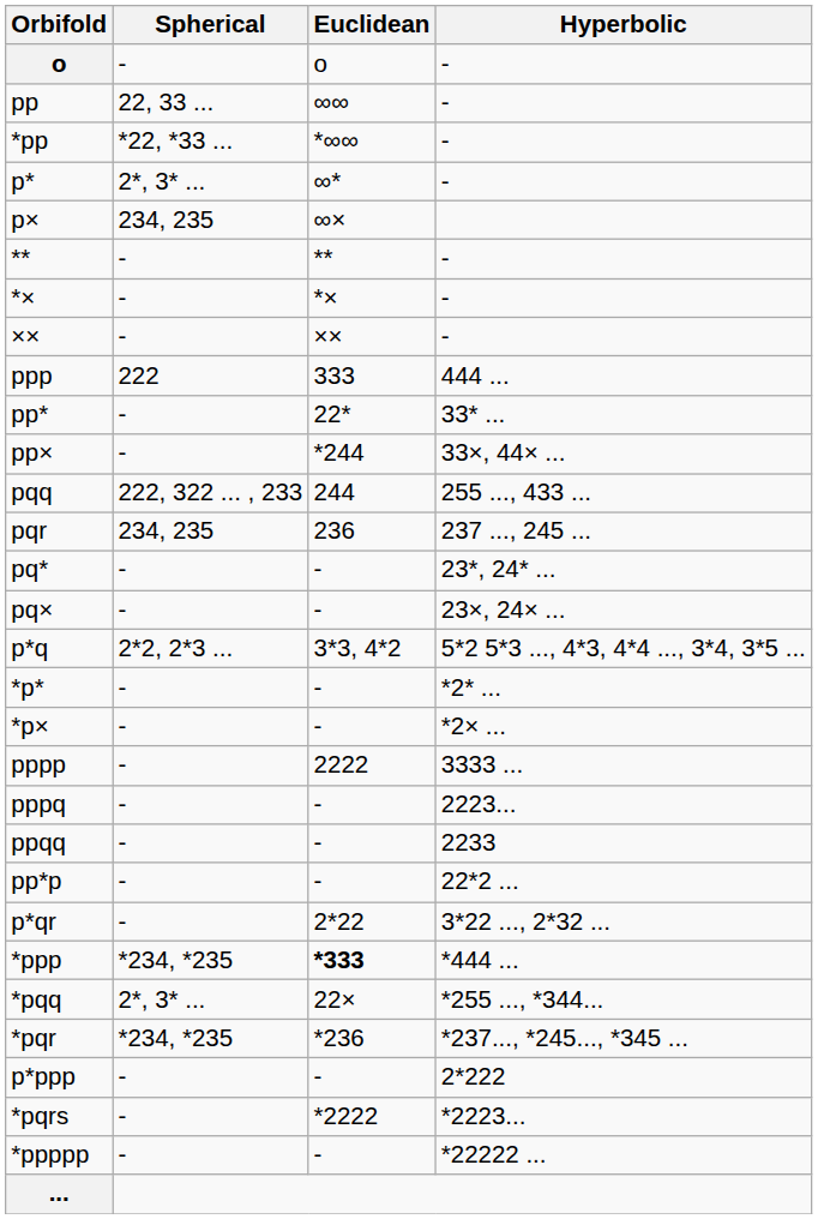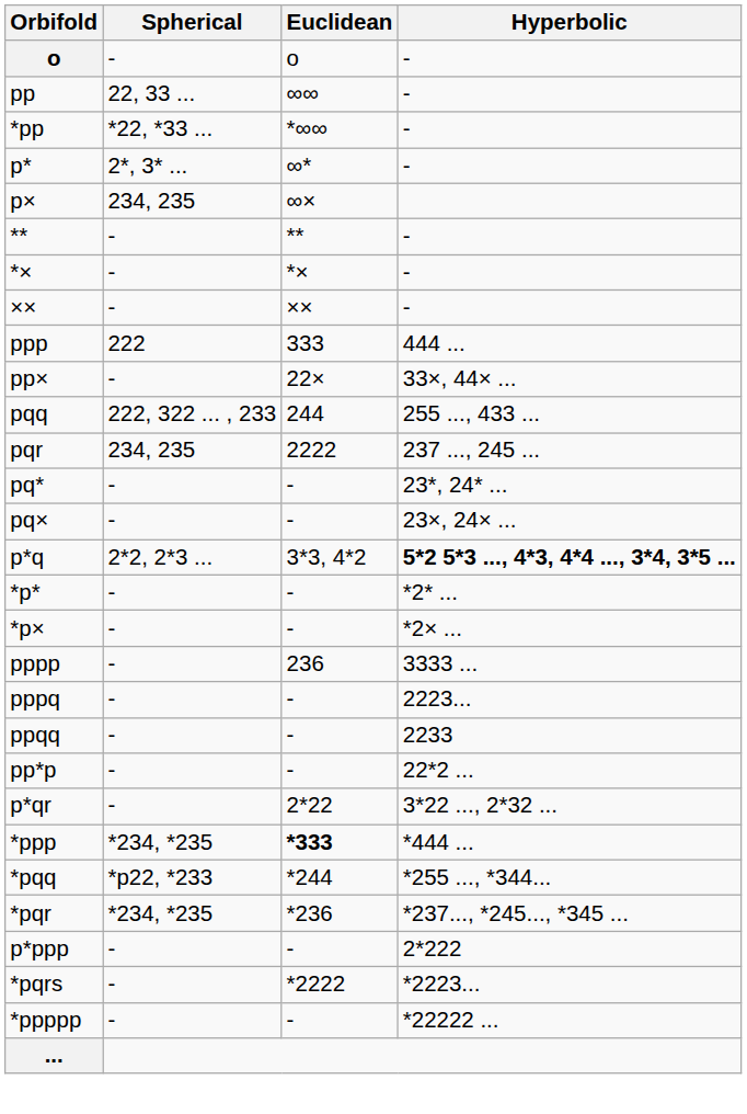- row: pp* | - | 22* | 33* ...
pp× | Euclidean: *244 -> 22×
pqr | Euclidean: 236 -> 2222
p*q | Hyperbolic: normal -> bold
pppp | Euclidean: 2222 -> 236
*pqq | Spherical: 2*, 3* ... -> *p22, *233
*pqq | Euclidean: 22× -> *244
